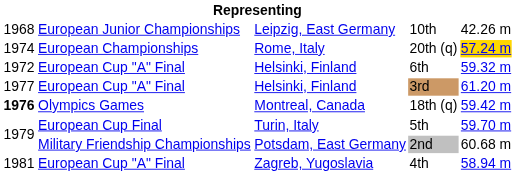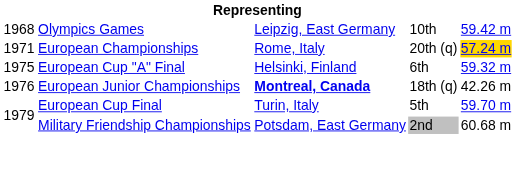10th | column 2: European Junior Championships -> Olympics Games
10th | column 5: 42.26 m -> 59.42 m
20th (q) | column 1: 1974 -> 1971
6th | column 1: 1972 -> 1975
- row: 1977 | European Cup "A" Final | Helsinki, Finland | 3rd | 61.20 m
18th (q) | column 1: bold -> normal
18th (q) | column 2: Olympics Games -> European Junior Championships
18th (q) | column 3: normal -> bold
18th (q) | column 5: 59.42 m -> 42.26 m
- row: 1981 | European Cup "A" Final | Zagreb, Yugoslavia | 4th | 58.94 m
